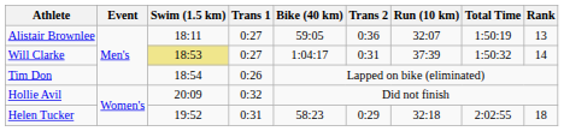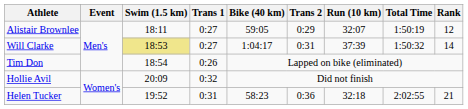Alistair Brownlee | Trans 2: 0:36 -> 0:29
Alistair Brownlee | Rank: 13 -> 12
Helen Tucker | Trans 2: 0:29 -> 0:36
Helen Tucker | Rank: 18 -> 21
